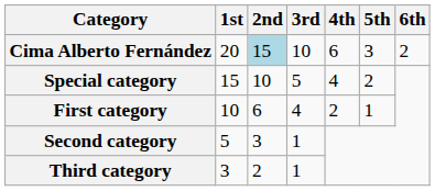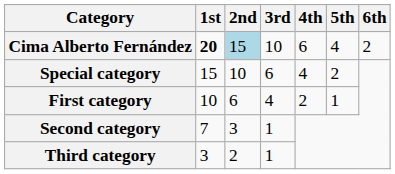Cima Alberto Fernández | 1st: normal -> bold
Cima Alberto Fernández | 5th: 3 -> 4
Special category | 3rd: 5 -> 6
Second category | 1st: 5 -> 7
